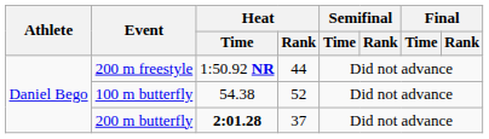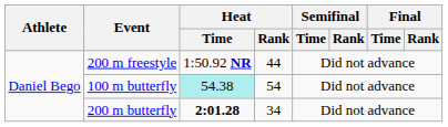100 m butterfly | Heat / Time: no background -> paleturquoise background
100 m butterfly | Heat / Rank: 52 -> 54
200 m butterfly | Heat / Rank: 37 -> 34
